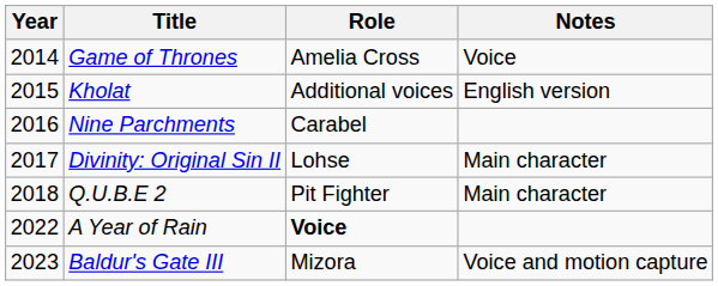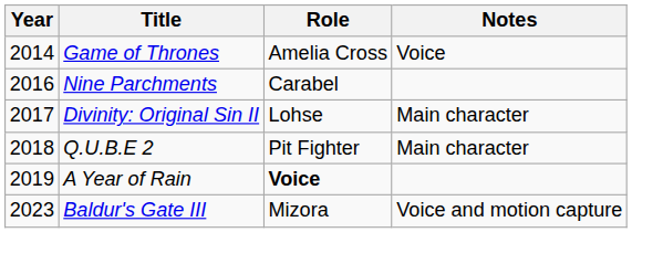- row: 2015 | Kholat | Additional voices | English version
A Year of Rain | Year: 2022 -> 2019
